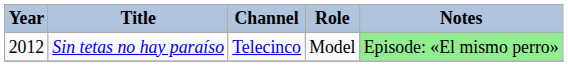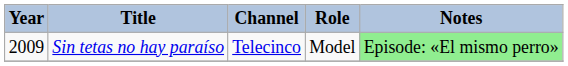Sin tetas no hay paraíso | Year: 2012 -> 2009
